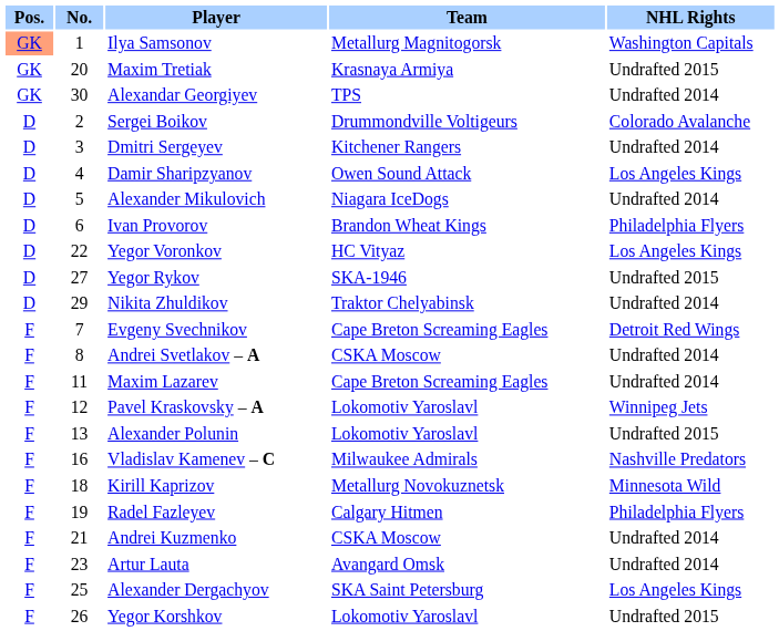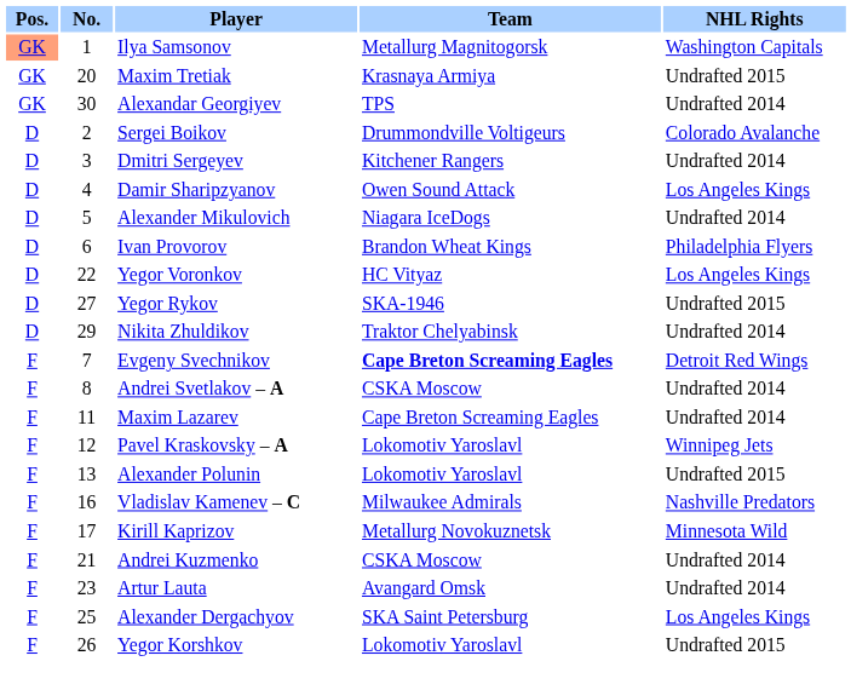Evgeny Svechnikov | Team: normal -> bold
Kirill Kaprizov | No.: 18 -> 17
- row: F | 19 | Radel Fazleyev | Calgary Hitmen | Philadelphia Flyers
